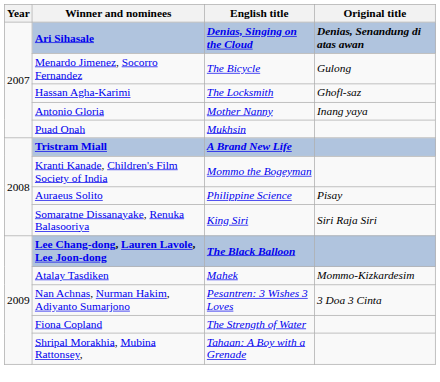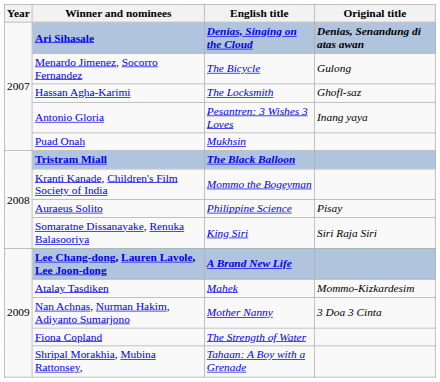Antonio Gloria | English title: Mother Nanny -> Pesantren: 3 Wishes 3 Loves
Tristram Miall | English title: A Brand New Life -> The Black Balloon
Lee Chang-dong, Lauren Lavole, Lee Joon-dong | English title: The Black Balloon -> A Brand New Life
Nan Achnas, Nurman Hakim, Adiyanto Sumarjono | English title: Pesantren: 3 Wishes 3 Loves -> Mother Nanny
